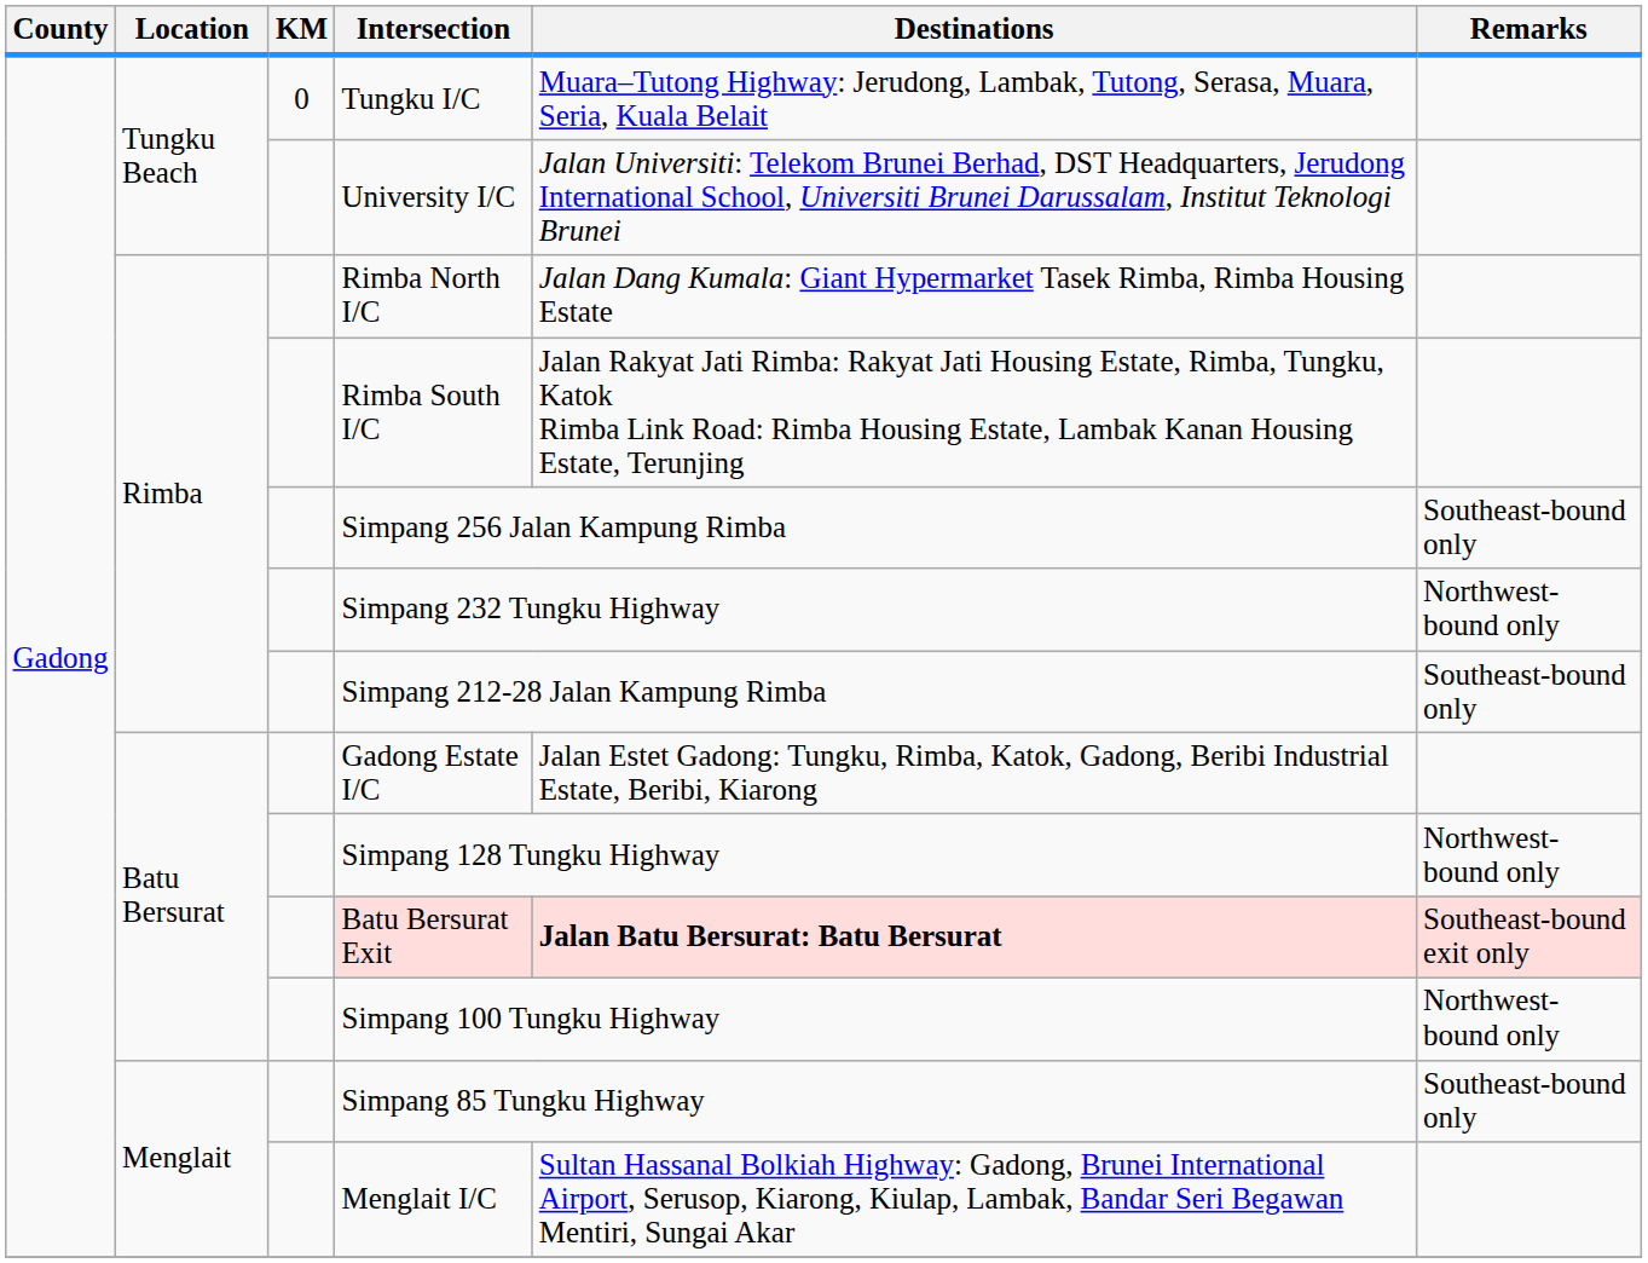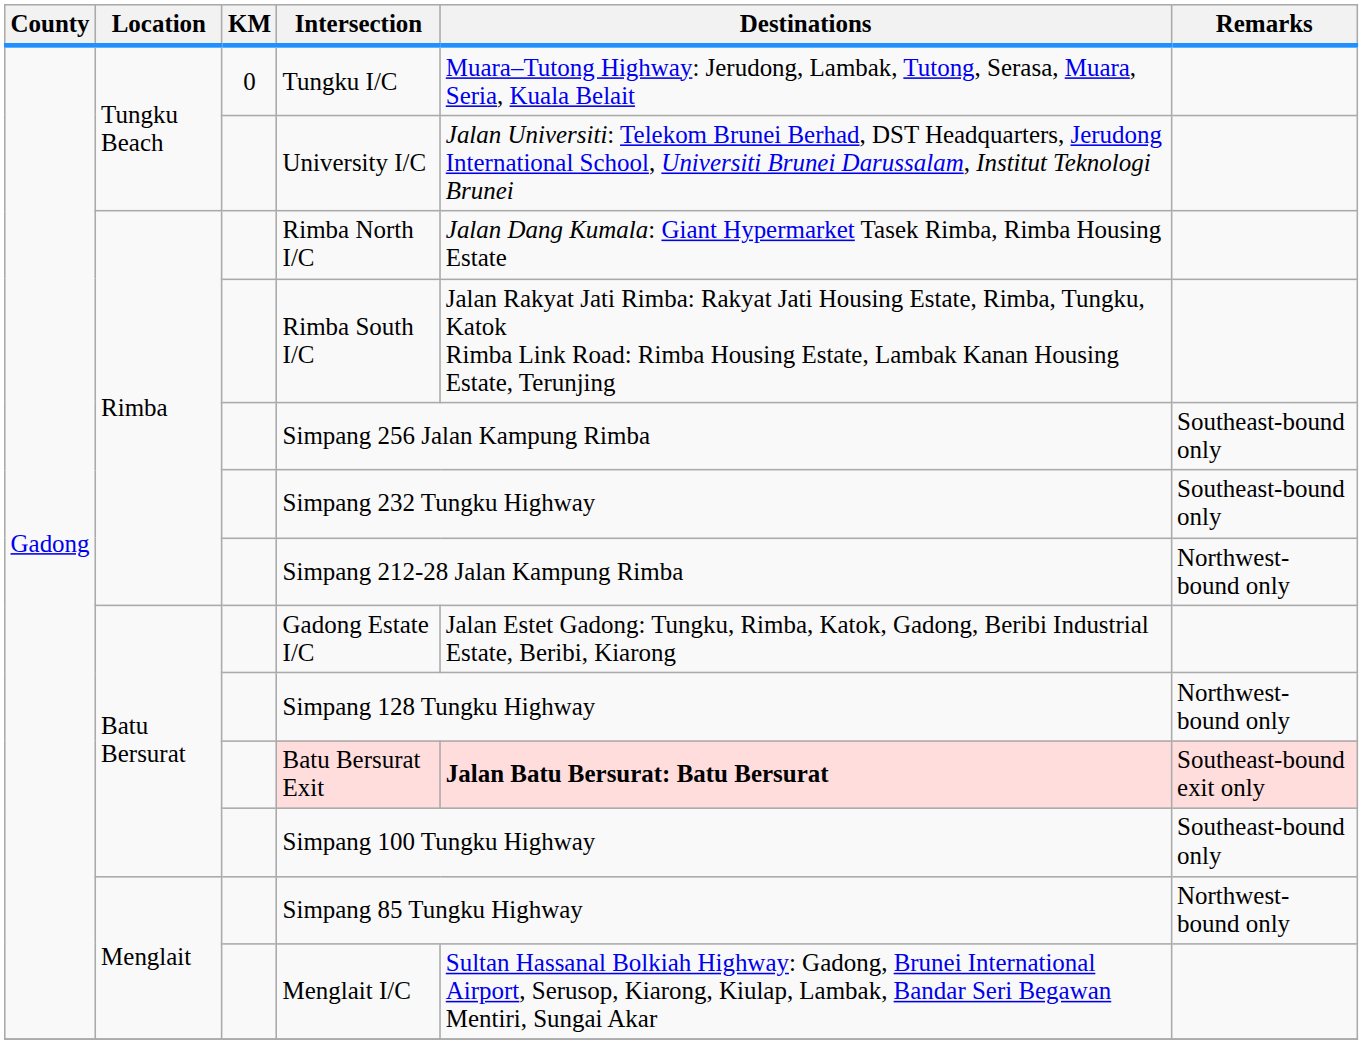Simpang 232 Tungku Highway | Remarks: Northwest-bound only -> Southeast-bound only
Simpang 212-28 Jalan Kampung Rimba | Remarks: Southeast-bound only -> Northwest-bound only
Simpang 100 Tungku Highway | Remarks: Northwest-bound only -> Southeast-bound only
Simpang 85 Tungku Highway | Remarks: Southeast-bound only -> Northwest-bound only
